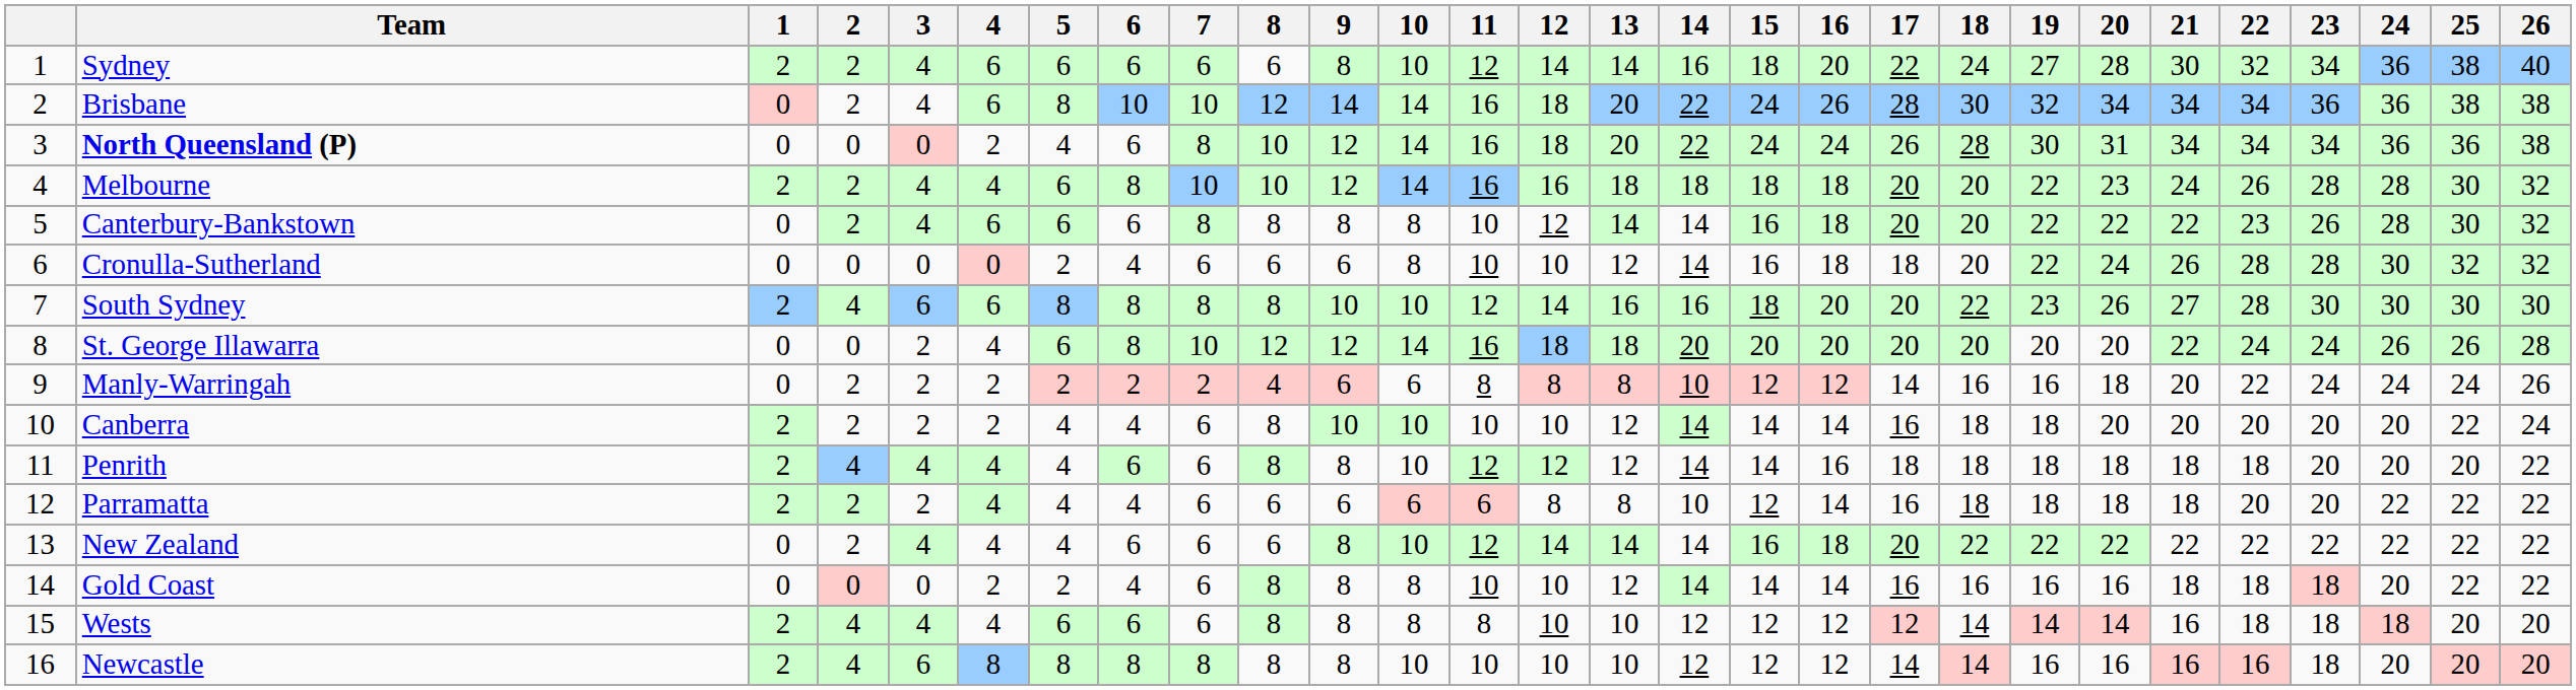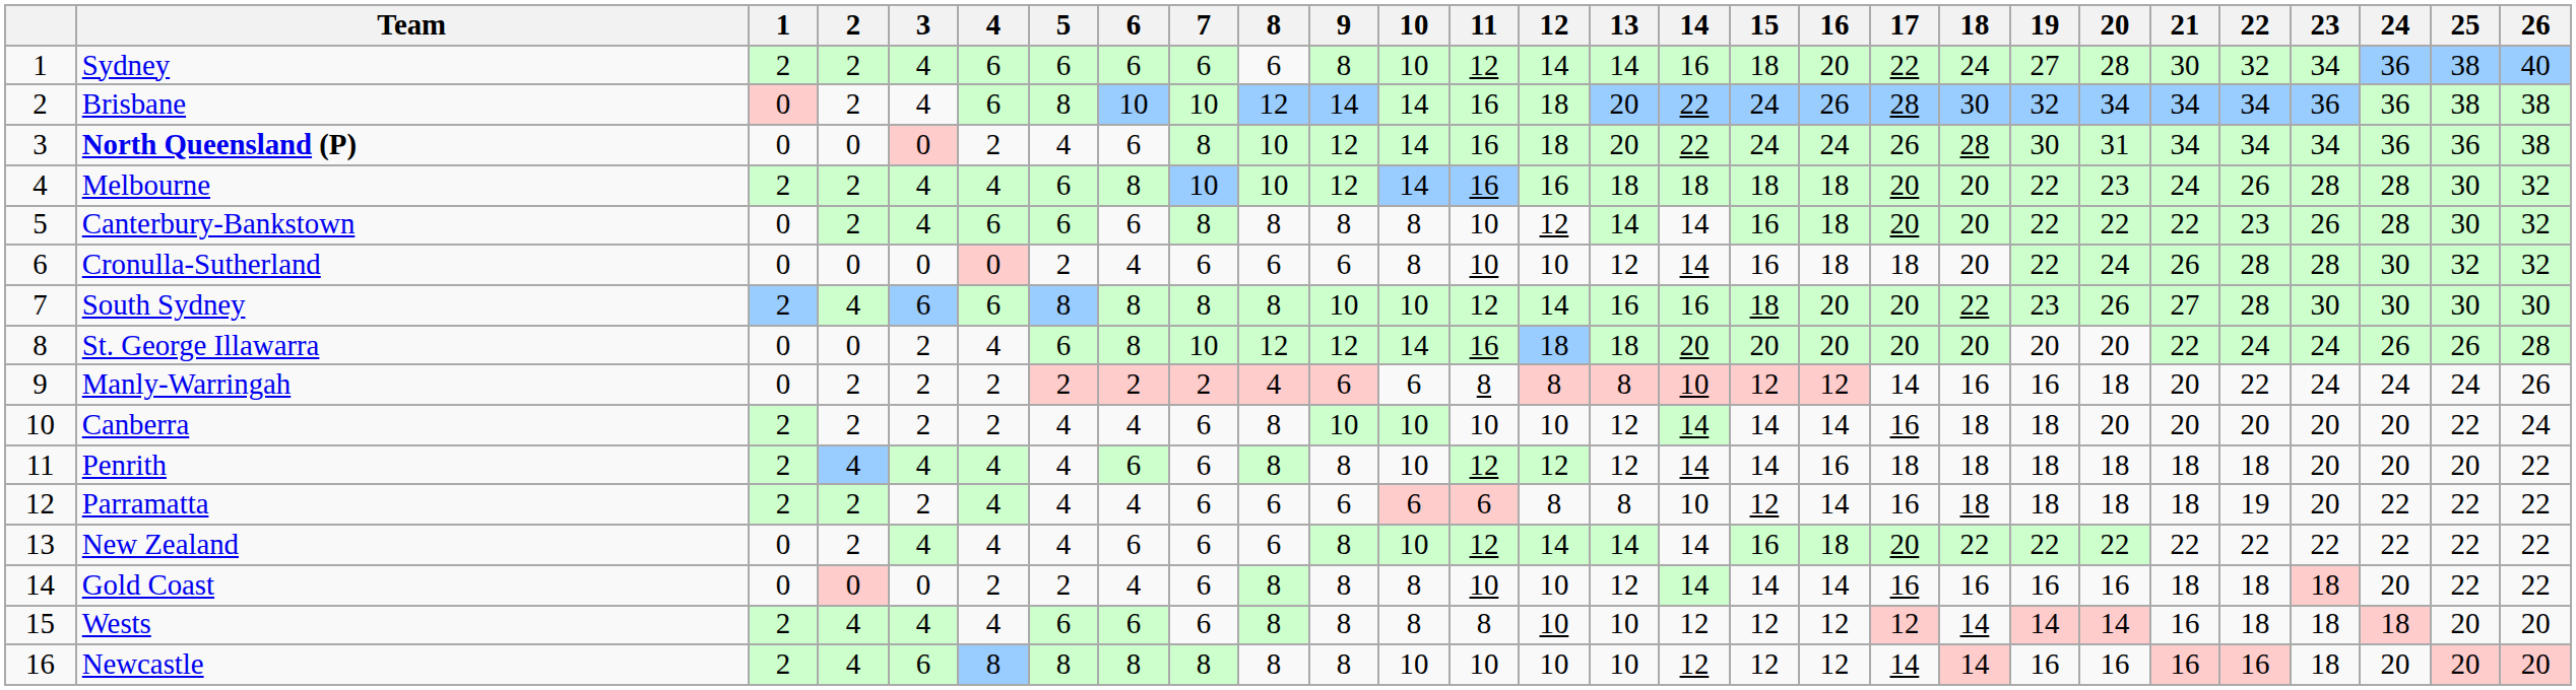Parramatta | 22: 20 -> 19
